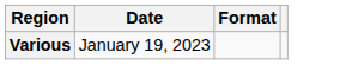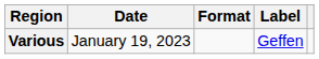+ column: Label | Geffen
